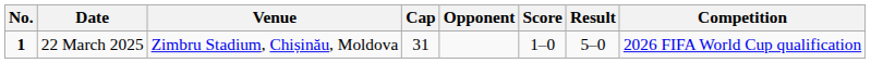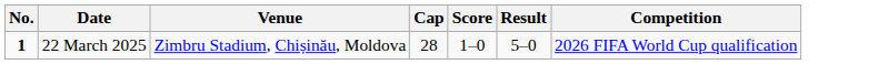- column: Opponent
22 March 2025 | Cap: 31 -> 28
